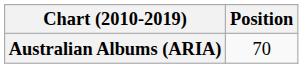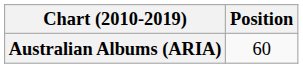Australian Albums (ARIA) | Position: 70 -> 60
